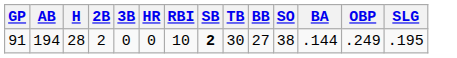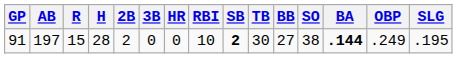+ column: R | 15
91 | AB: 194 -> 197
91 | BA: normal -> bold
